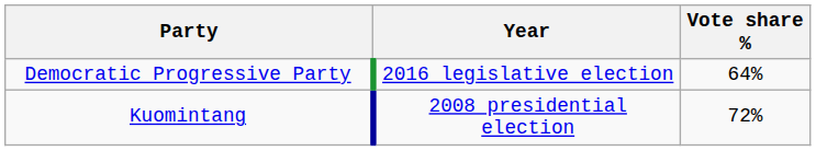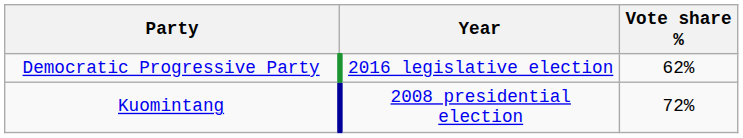Democratic Progressive Party | Vote share %: 64% -> 62%
